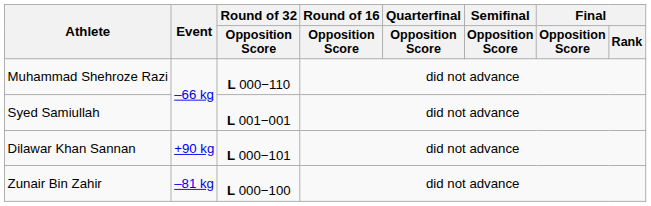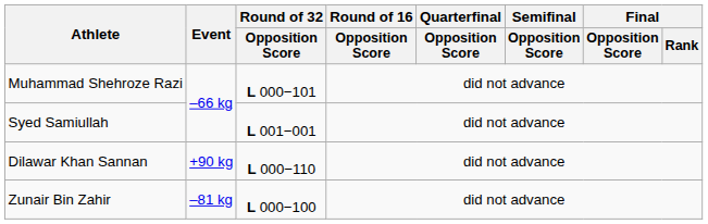Muhammad Shehroze Razi | Round of 32 / Opposition Score: L 000−110 -> L 000−101
Dilawar Khan Sannan | Round of 32 / Opposition Score: L 000−101 -> L 000−110
